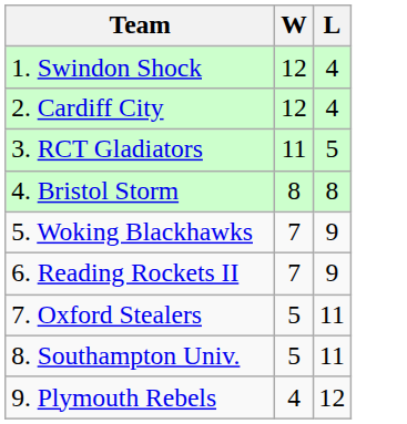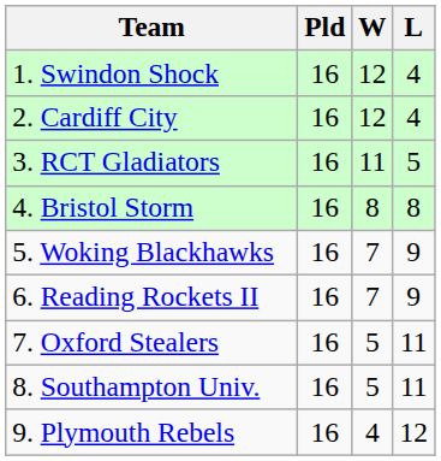+ column: Pld | 16 | 16 | 16 | 16 | 16 | 16 | 16 | 16 | 16
